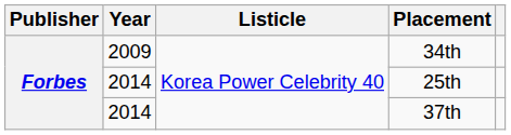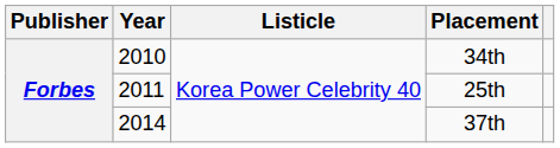34th | Year: 2009 -> 2010
25th | Year: 2014 -> 2011
